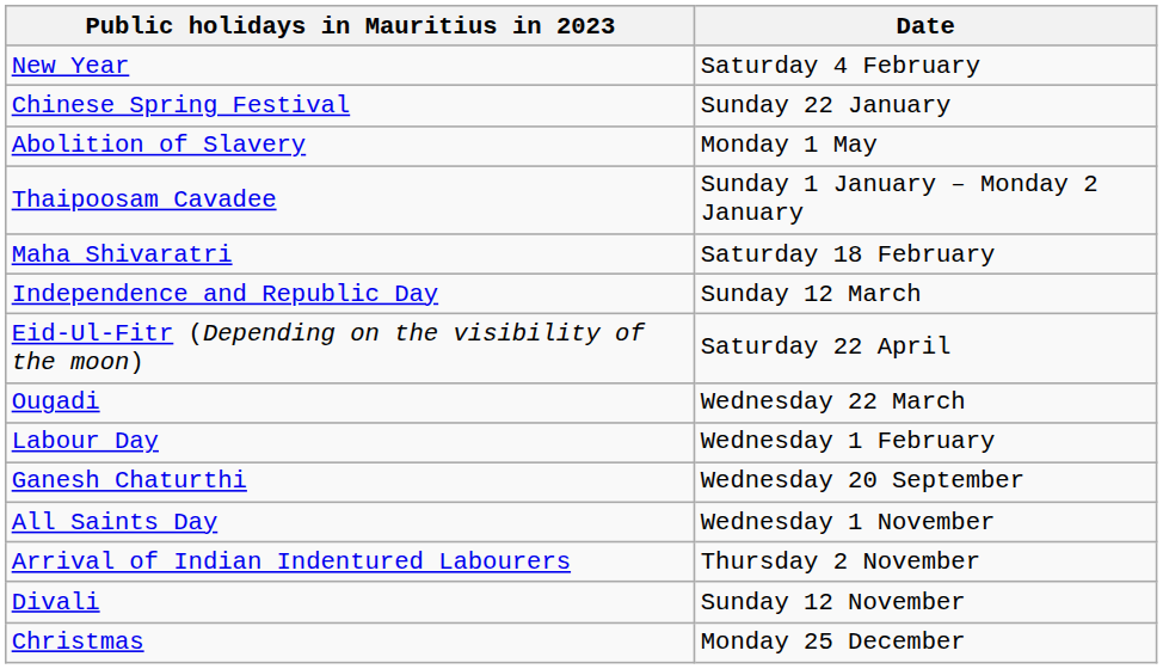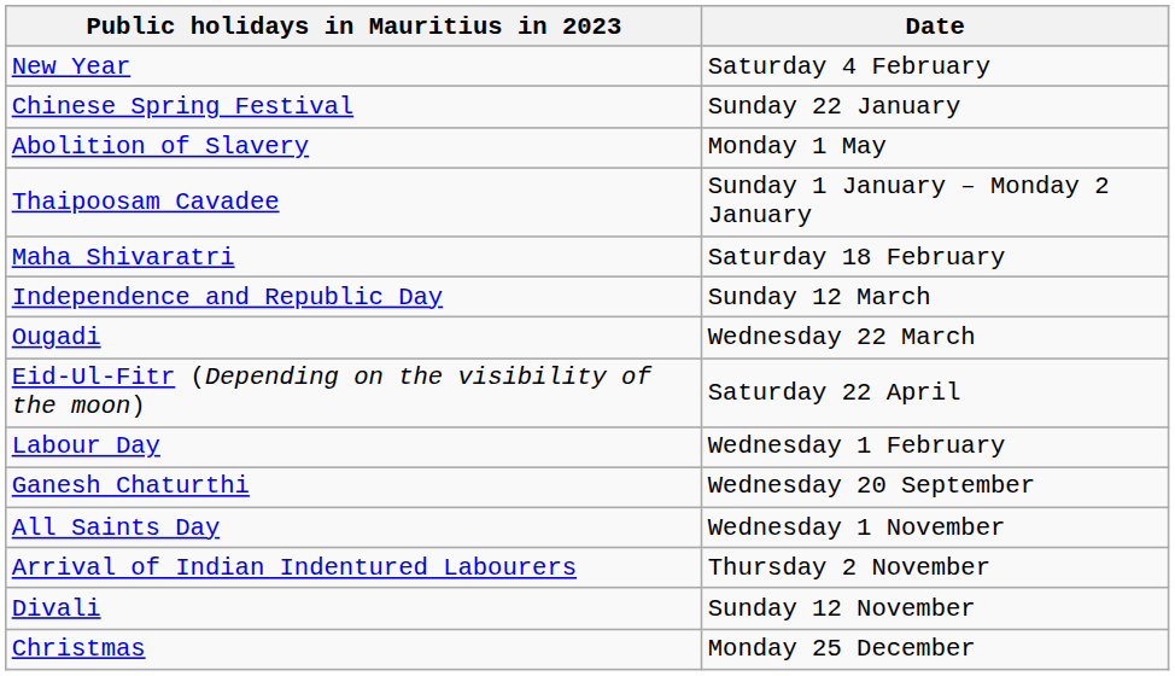rows swapped: Ougadi <-> Eid-Ul-Fitr (Depending on the visibility of the moon)
